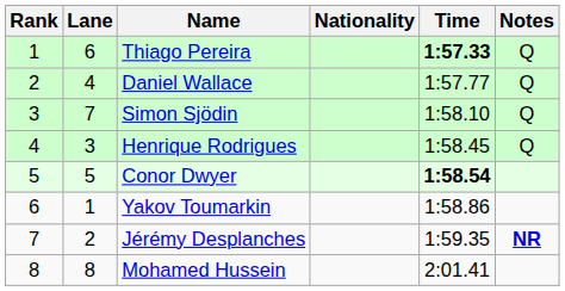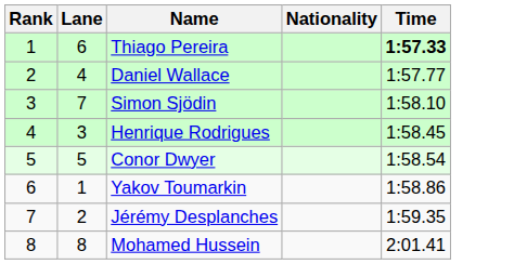- column: Notes | Q | Q | Q | Q | NR
Conor Dwyer | Time: bold -> normal
